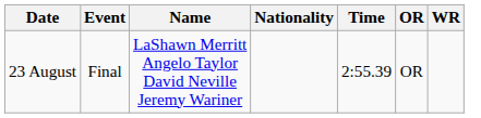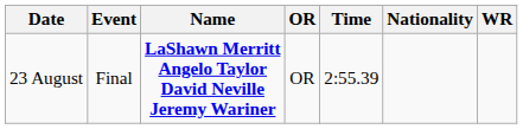columns swapped: Nationality <-> OR
23 August | Name: normal -> bold
